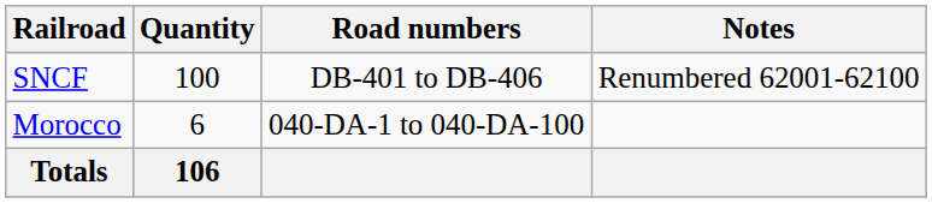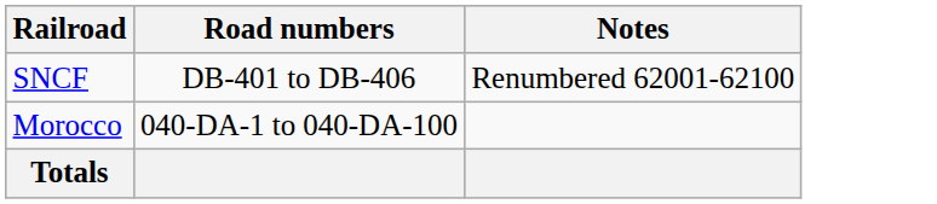- column: Quantity | 100 | 6 | 106
